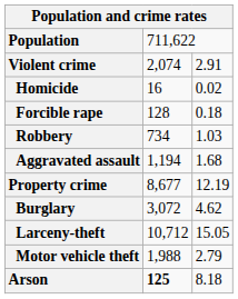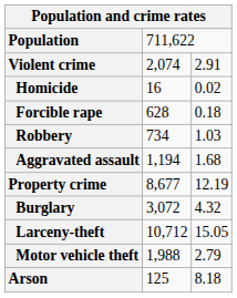Forcible rape | column 2: 128 -> 628
Burglary | column 3: 4.62 -> 4.32
Arson | column 2: bold -> normal
